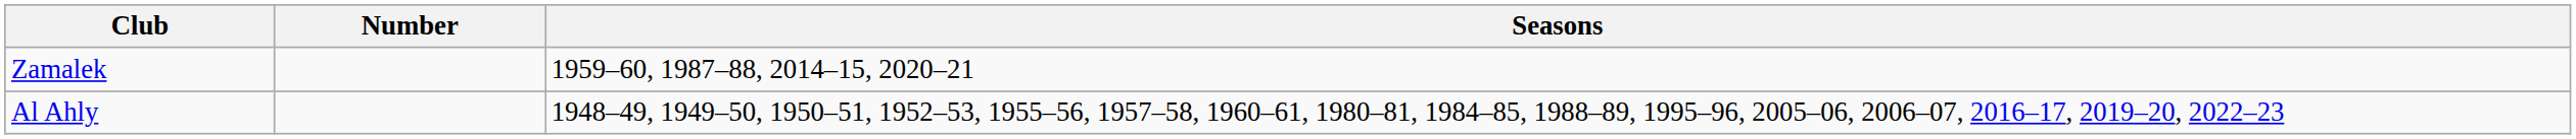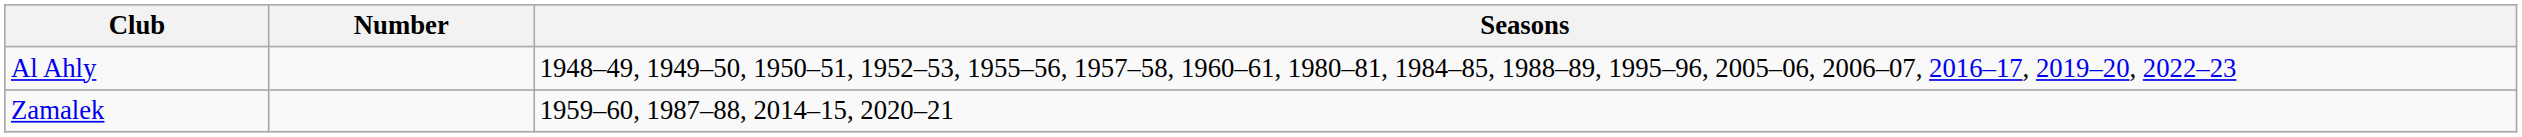rows swapped: Al Ahly <-> Zamalek
